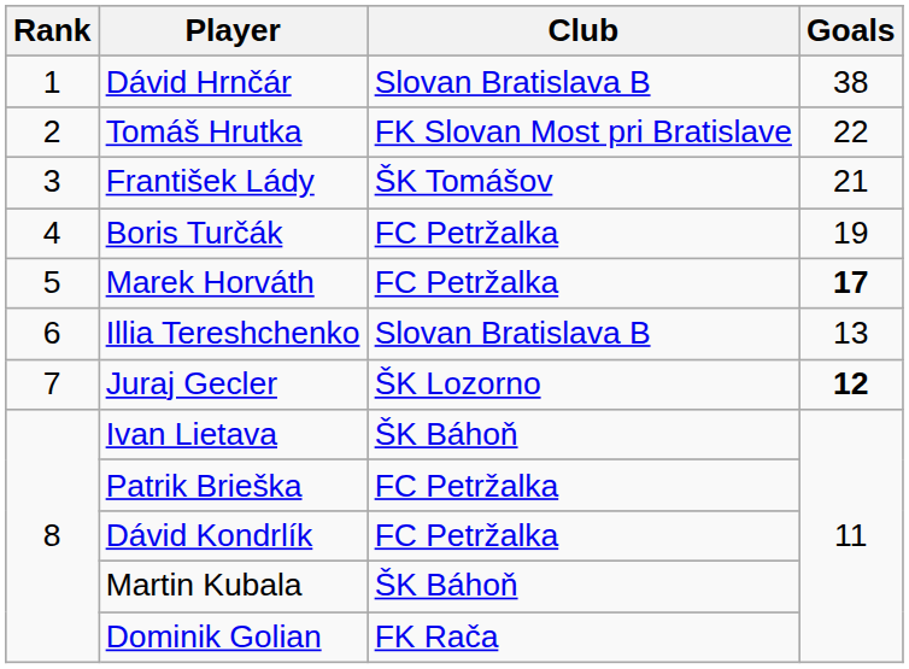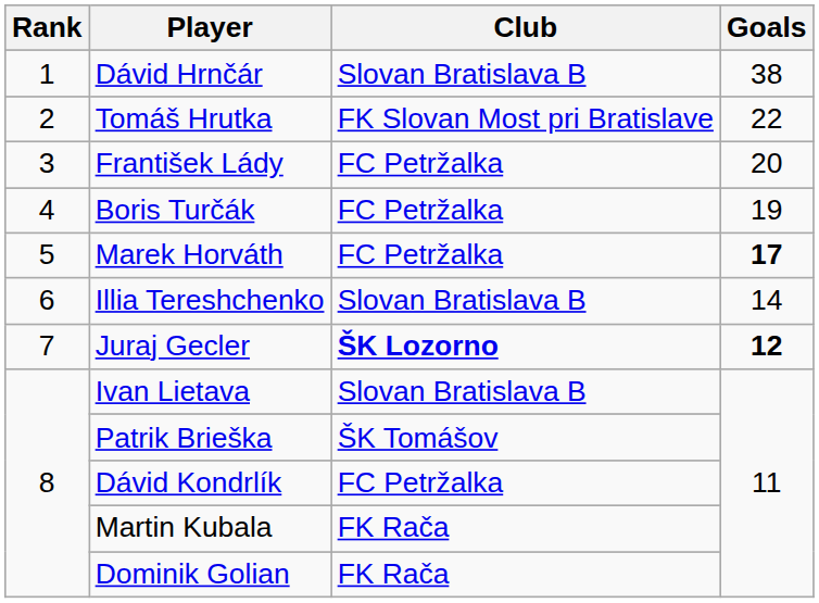František Lády | Club: ŠK Tomášov -> FC Petržalka
František Lády | Goals: 21 -> 20
Illia Tereshchenko | Goals: 13 -> 14
Juraj Gecler | Club: normal -> bold
Ivan Lietava | Club: ŠK Báhoň -> Slovan Bratislava B
Patrik Brieška | Club: FC Petržalka -> ŠK Tomášov
Martin Kubala | Club: ŠK Báhoň -> FK Rača
